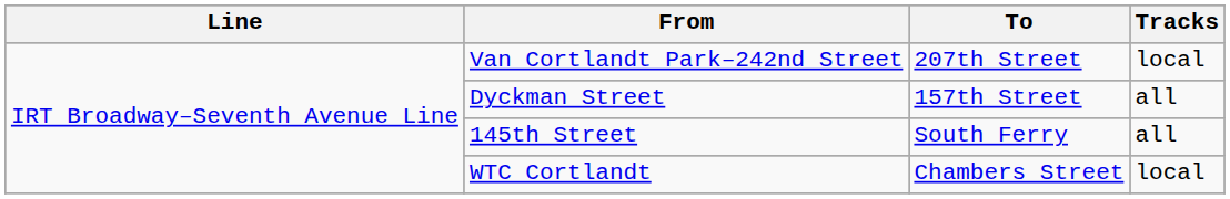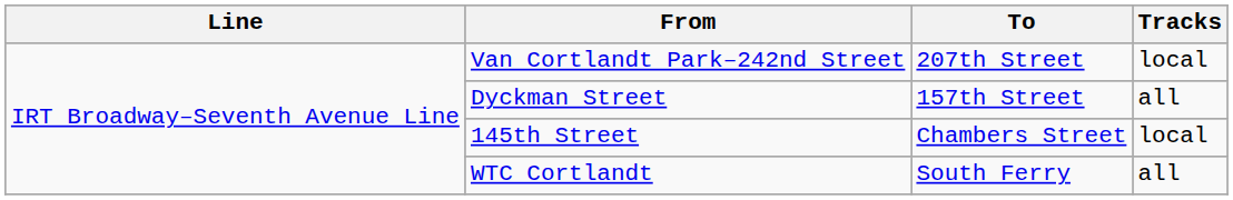145th Street | To: South Ferry -> Chambers Street
145th Street | Tracks: all -> local
WTC Cortlandt | To: Chambers Street -> South Ferry
WTC Cortlandt | Tracks: local -> all
